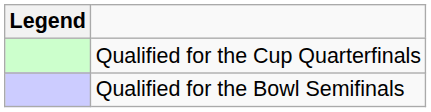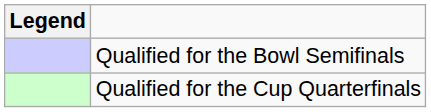rows swapped: Qualified for the Cup Quarterfinals <-> Qualified for the Bowl Semifinals
